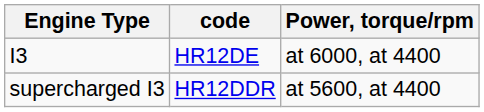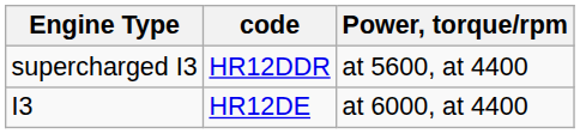rows swapped: I3 <-> supercharged I3
